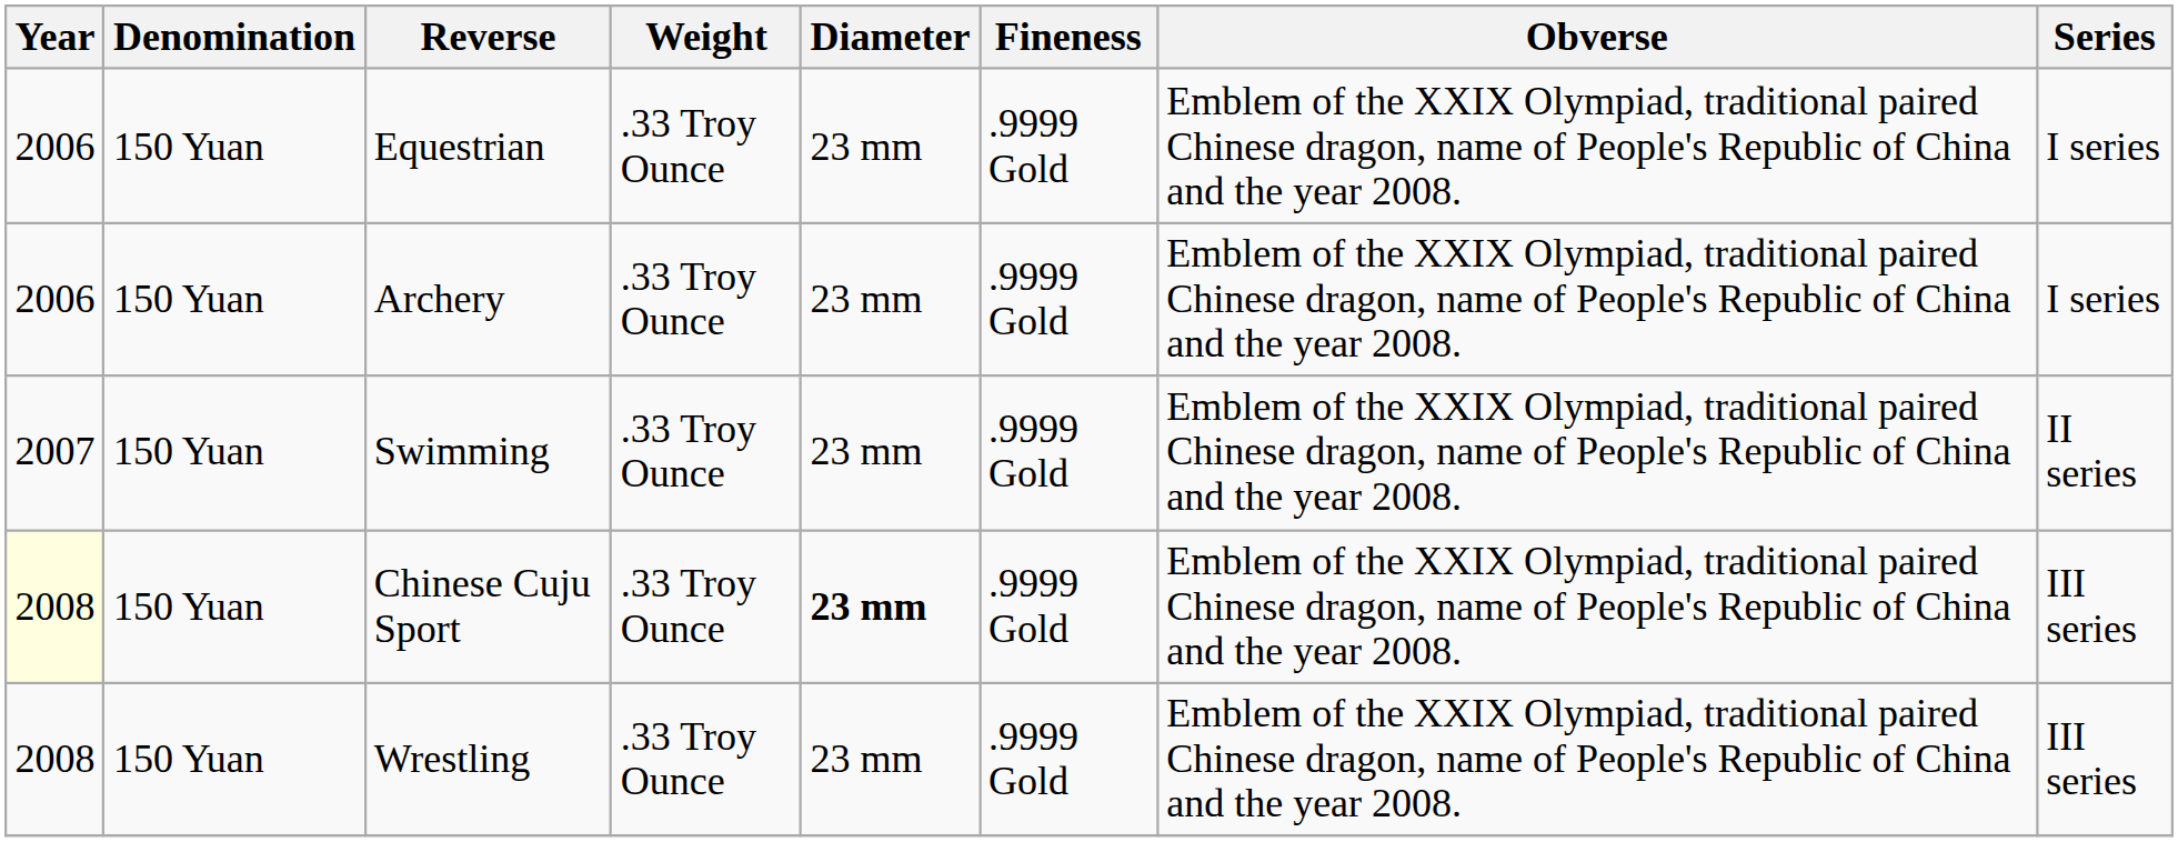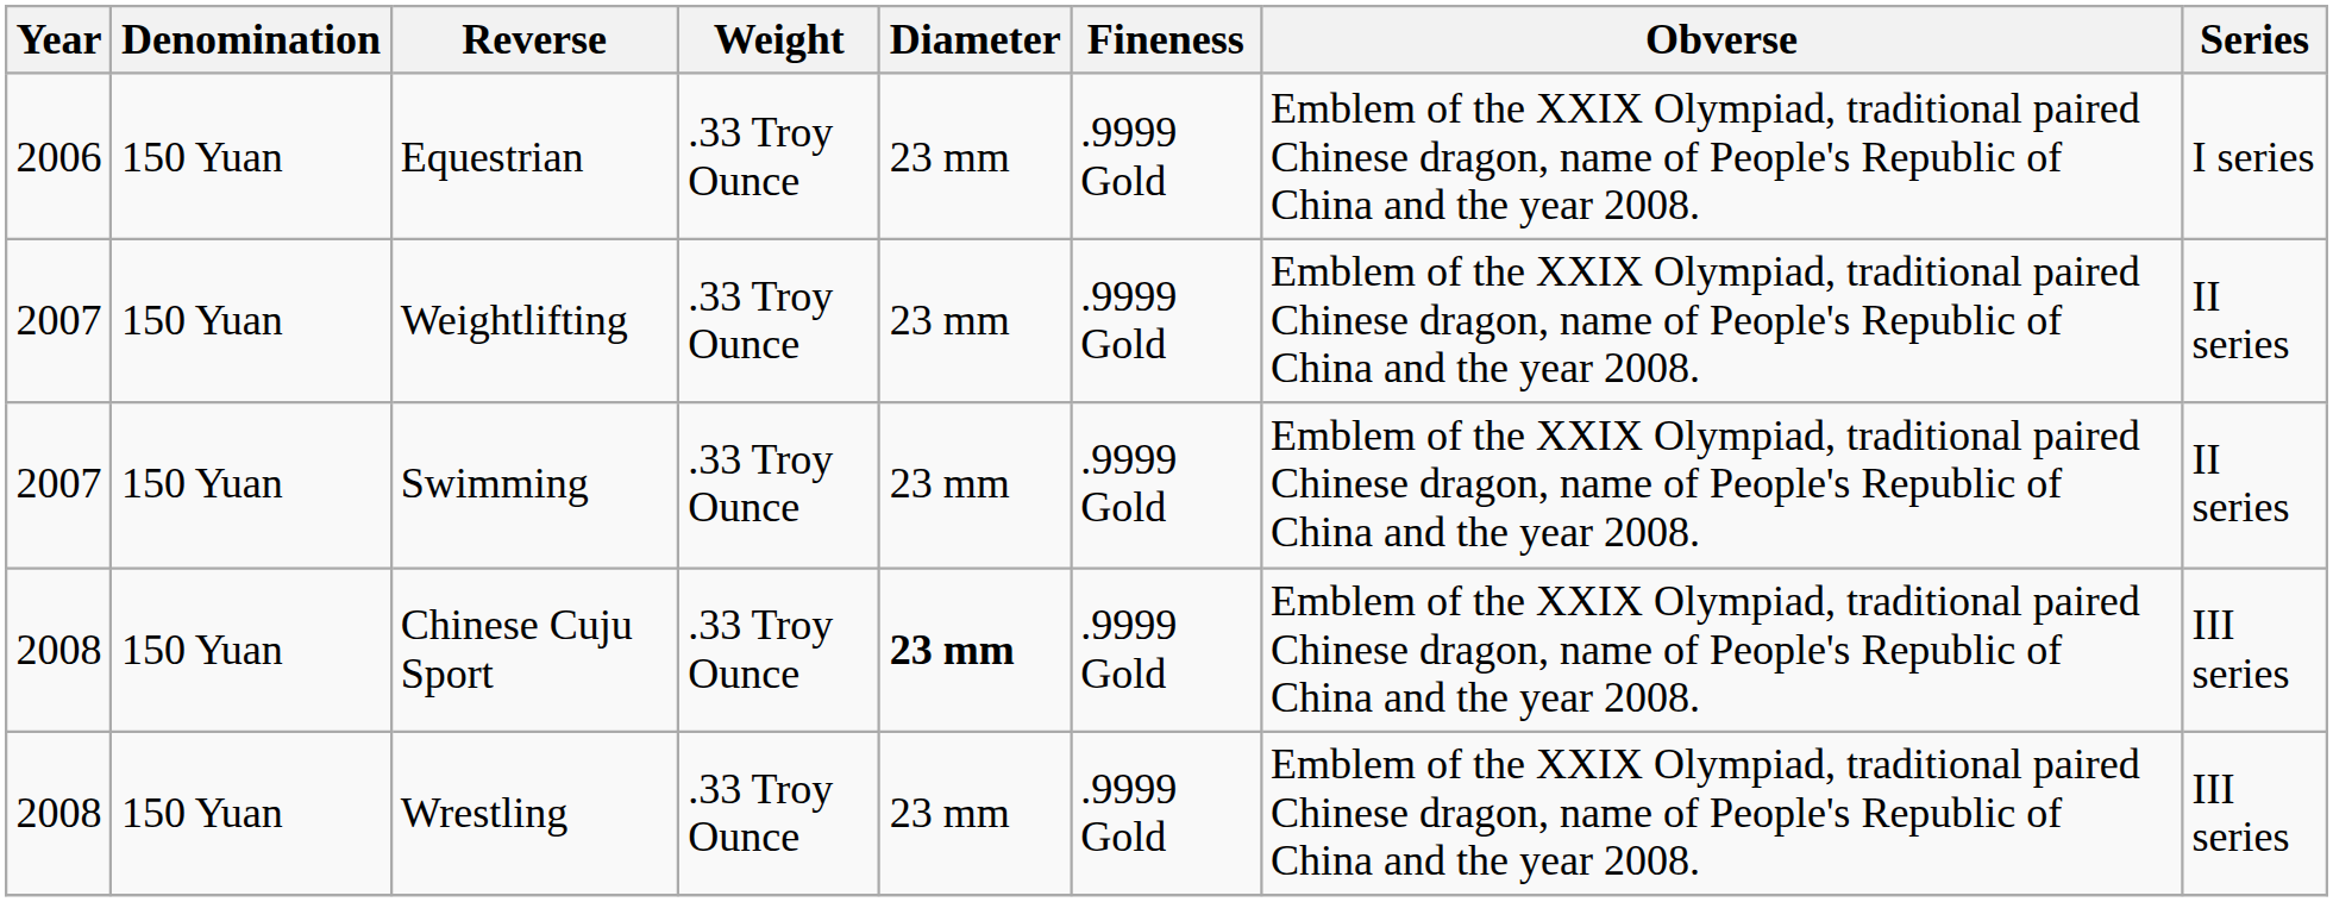- row: 2006 | 150 Yuan | Archery | .33 Troy Ounce | 23 mm | .9999 Gold | Emblem of the XXIX Olympiad, traditional paired Chinese dragon, name of People's Republic of China and the year 2008. | I series
+ row: 2007 | 150 Yuan | Weightlifting | .33 Troy Ounce | 23 mm | .9999 Gold | Emblem of the XXIX Olympiad, traditional paired Chinese dragon, name of People's Republic of China and the year 2008. | II series
Chinese Cuju Sport | Year: lightyellow background -> no background
